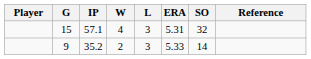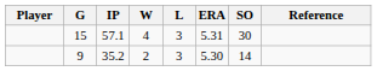15 | SO: 32 -> 30
9 | ERA: 5.33 -> 5.30
